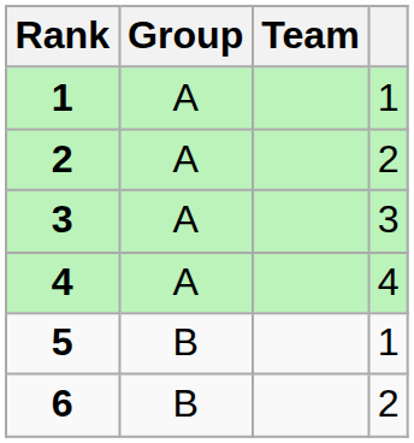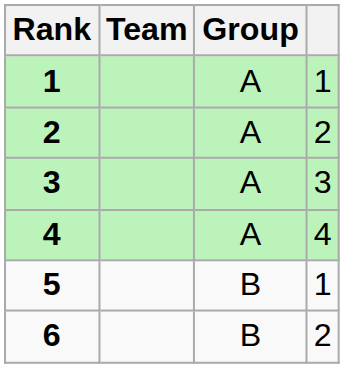columns swapped: Team <-> Group
